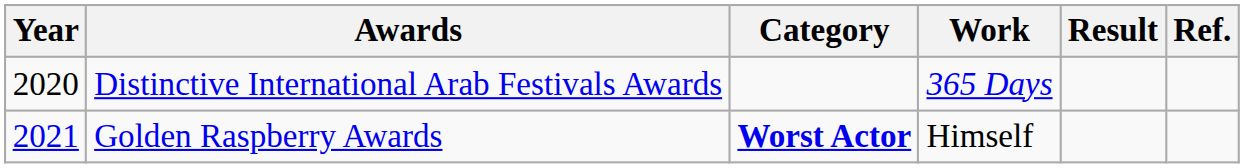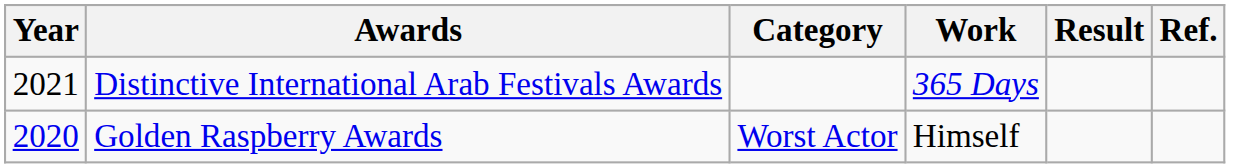Distinctive International Arab Festivals Awards | Year: 2020 -> 2021
Golden Raspberry Awards | Year: 2021 -> 2020
Golden Raspberry Awards | Category: bold -> normal
